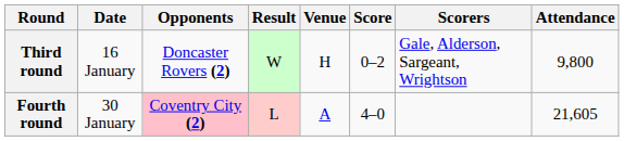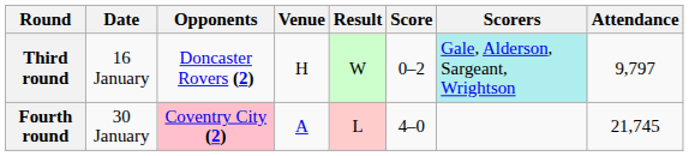columns swapped: Venue <-> Result
Third round | Scorers: no background -> paleturquoise background
Third round | Attendance: 9,800 -> 9,797
Fourth round | Attendance: 21,605 -> 21,745
